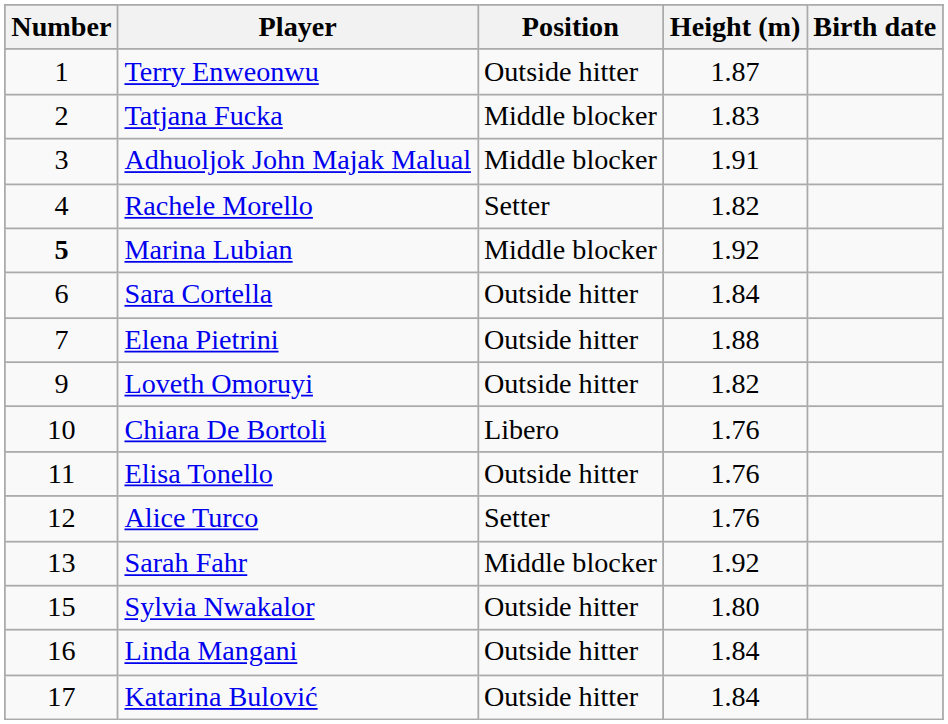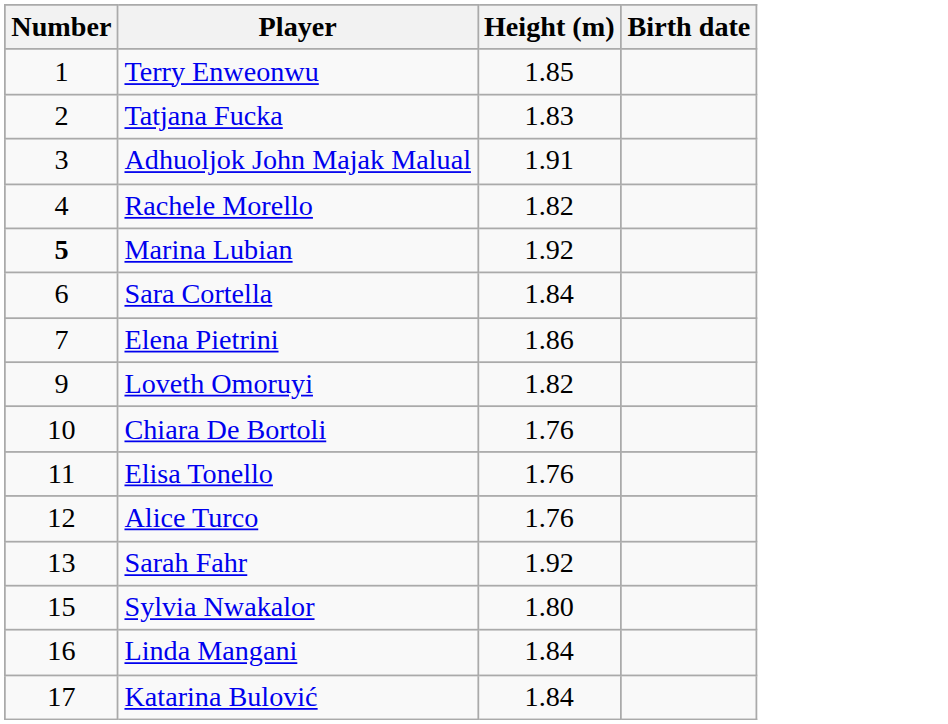- column: Position | Outside hitter | Middle blocker | Middle blocker | Setter | Middle blocker | Outside hitter | Outside hitter | Outside hitter | Libero | Outside hitter | Setter | Middle blocker | Outside hitter | Outside hitter | Outside hitter
Terry Enweonwu | Height (m): 1.87 -> 1.85
Elena Pietrini | Height (m): 1.88 -> 1.86
